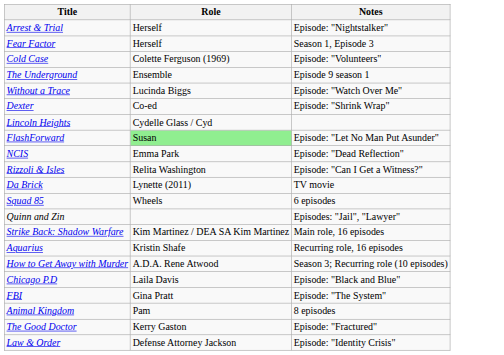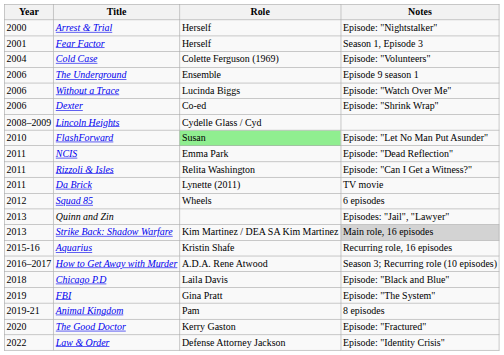+ column: Year | 2000 | 2001 | 2004 | 2006 | 2006 | 2006 | 2008–2009 | 2010 | 2011 | 2011 | 2011 | 2012 | 2013 | 2013 | 2015-16 | 2016–2017 | 2018 | 2019 | 2019-21 | 2020 | 2022
Strike Back: Shadow Warfare | Notes: no background -> lightgrey background
